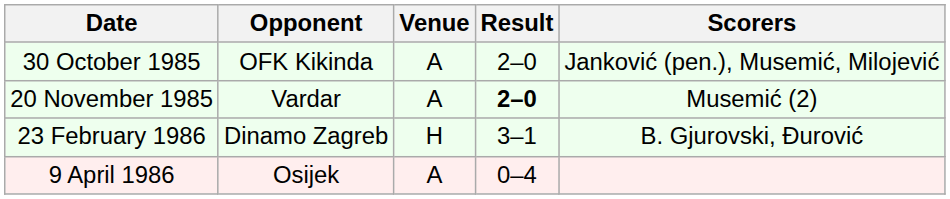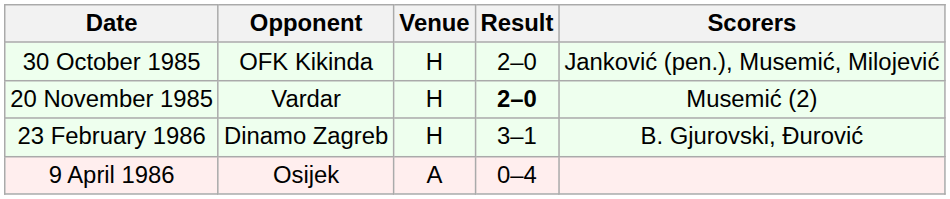30 October 1985 | Venue: A -> H
20 November 1985 | Venue: A -> H
